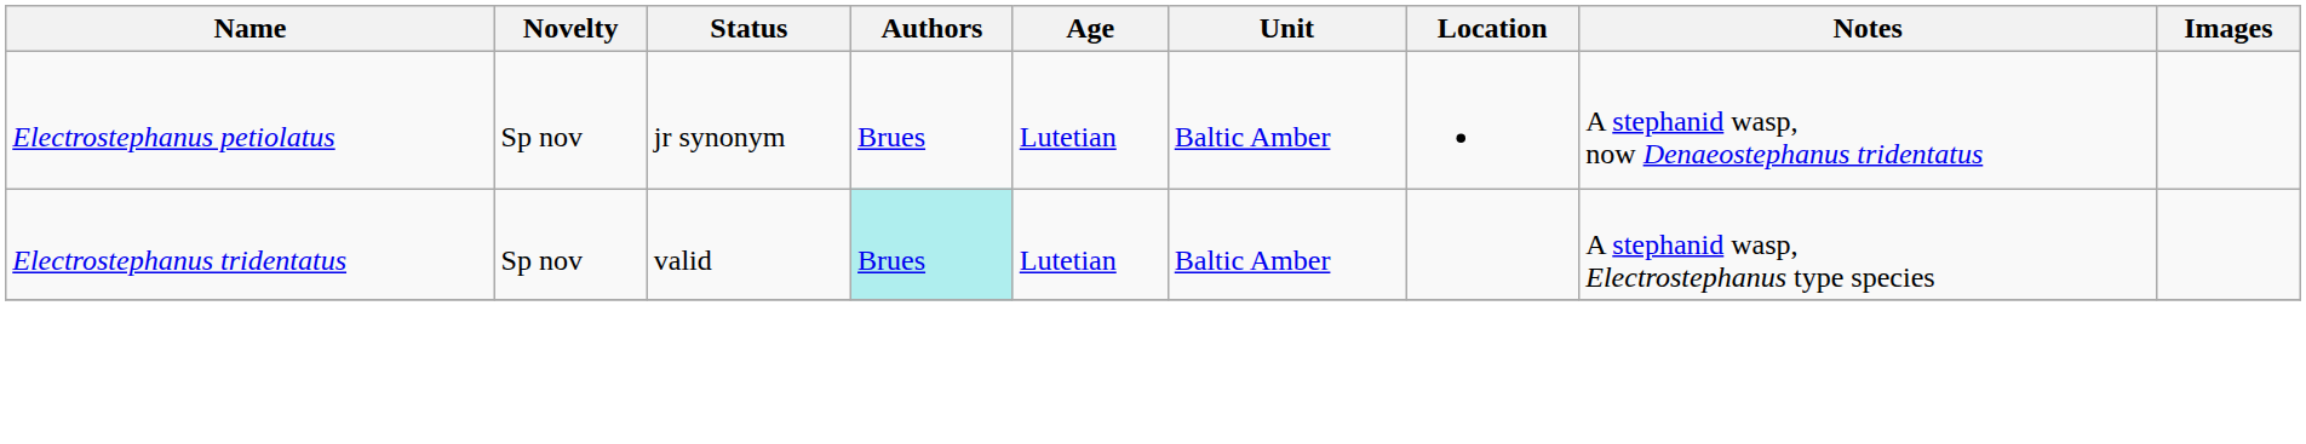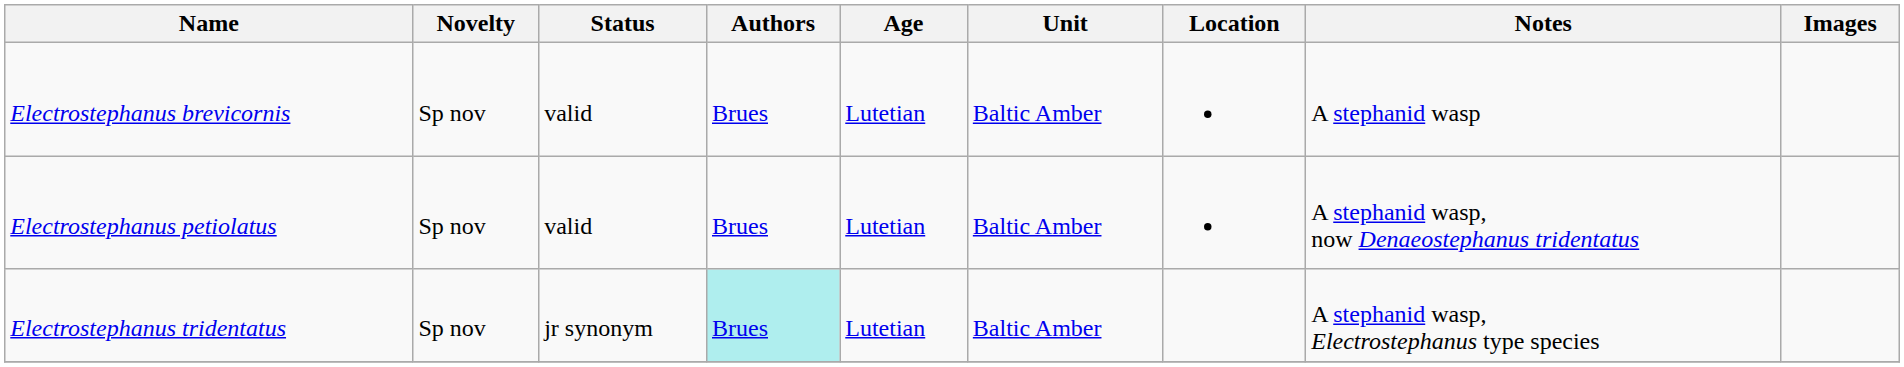+ row: Electrostephanus brevicornis | Sp nov | valid | Brues | Lutetian | Baltic Amber | A stephanid wasp
Electrostephanus petiolatus | Status: jr synonym -> valid
Electrostephanus tridentatus | Status: valid -> jr synonym
